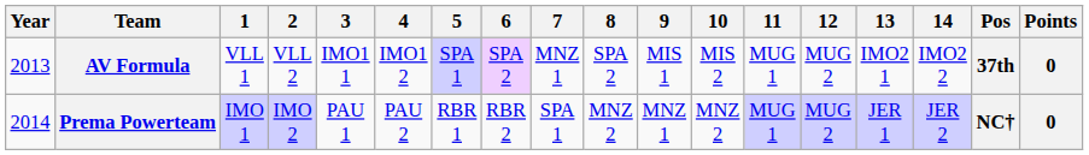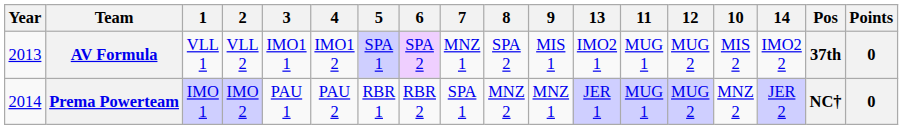columns swapped: 10 <-> 13
